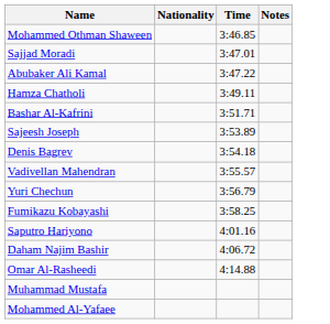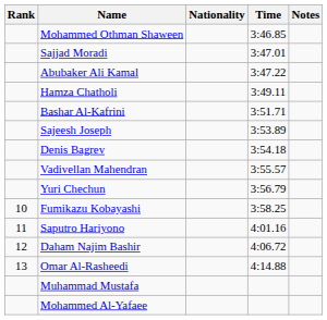+ column: Rank | 10 | 11 | 12 | 13
